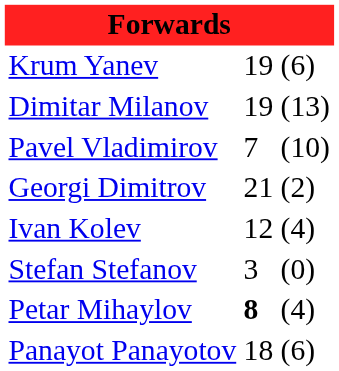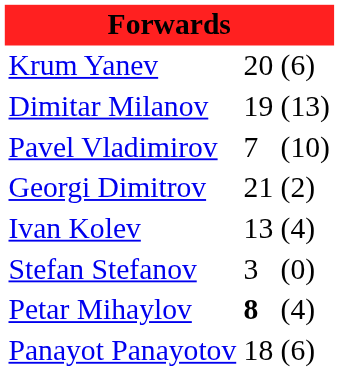Krum Yanev | column 2: 19 -> 20
Ivan Kolev | column 2: 12 -> 13
